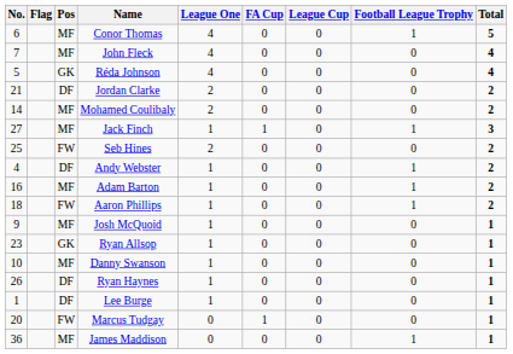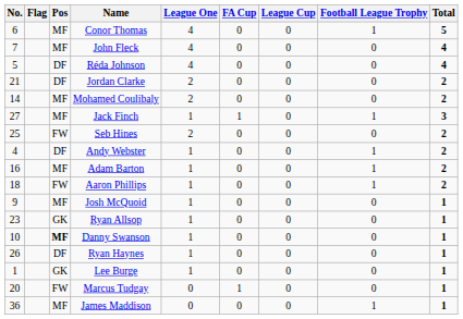Réda Johnson | Pos: GK -> DF
Danny Swanson | Pos: normal -> bold
Lee Burge | Pos: DF -> GK
